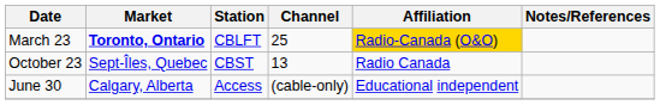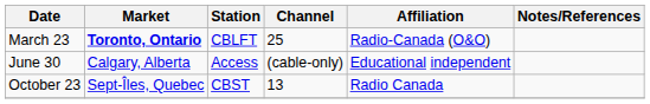March 23 | Affiliation: gold background -> no background
rows swapped: June 30 <-> October 23
